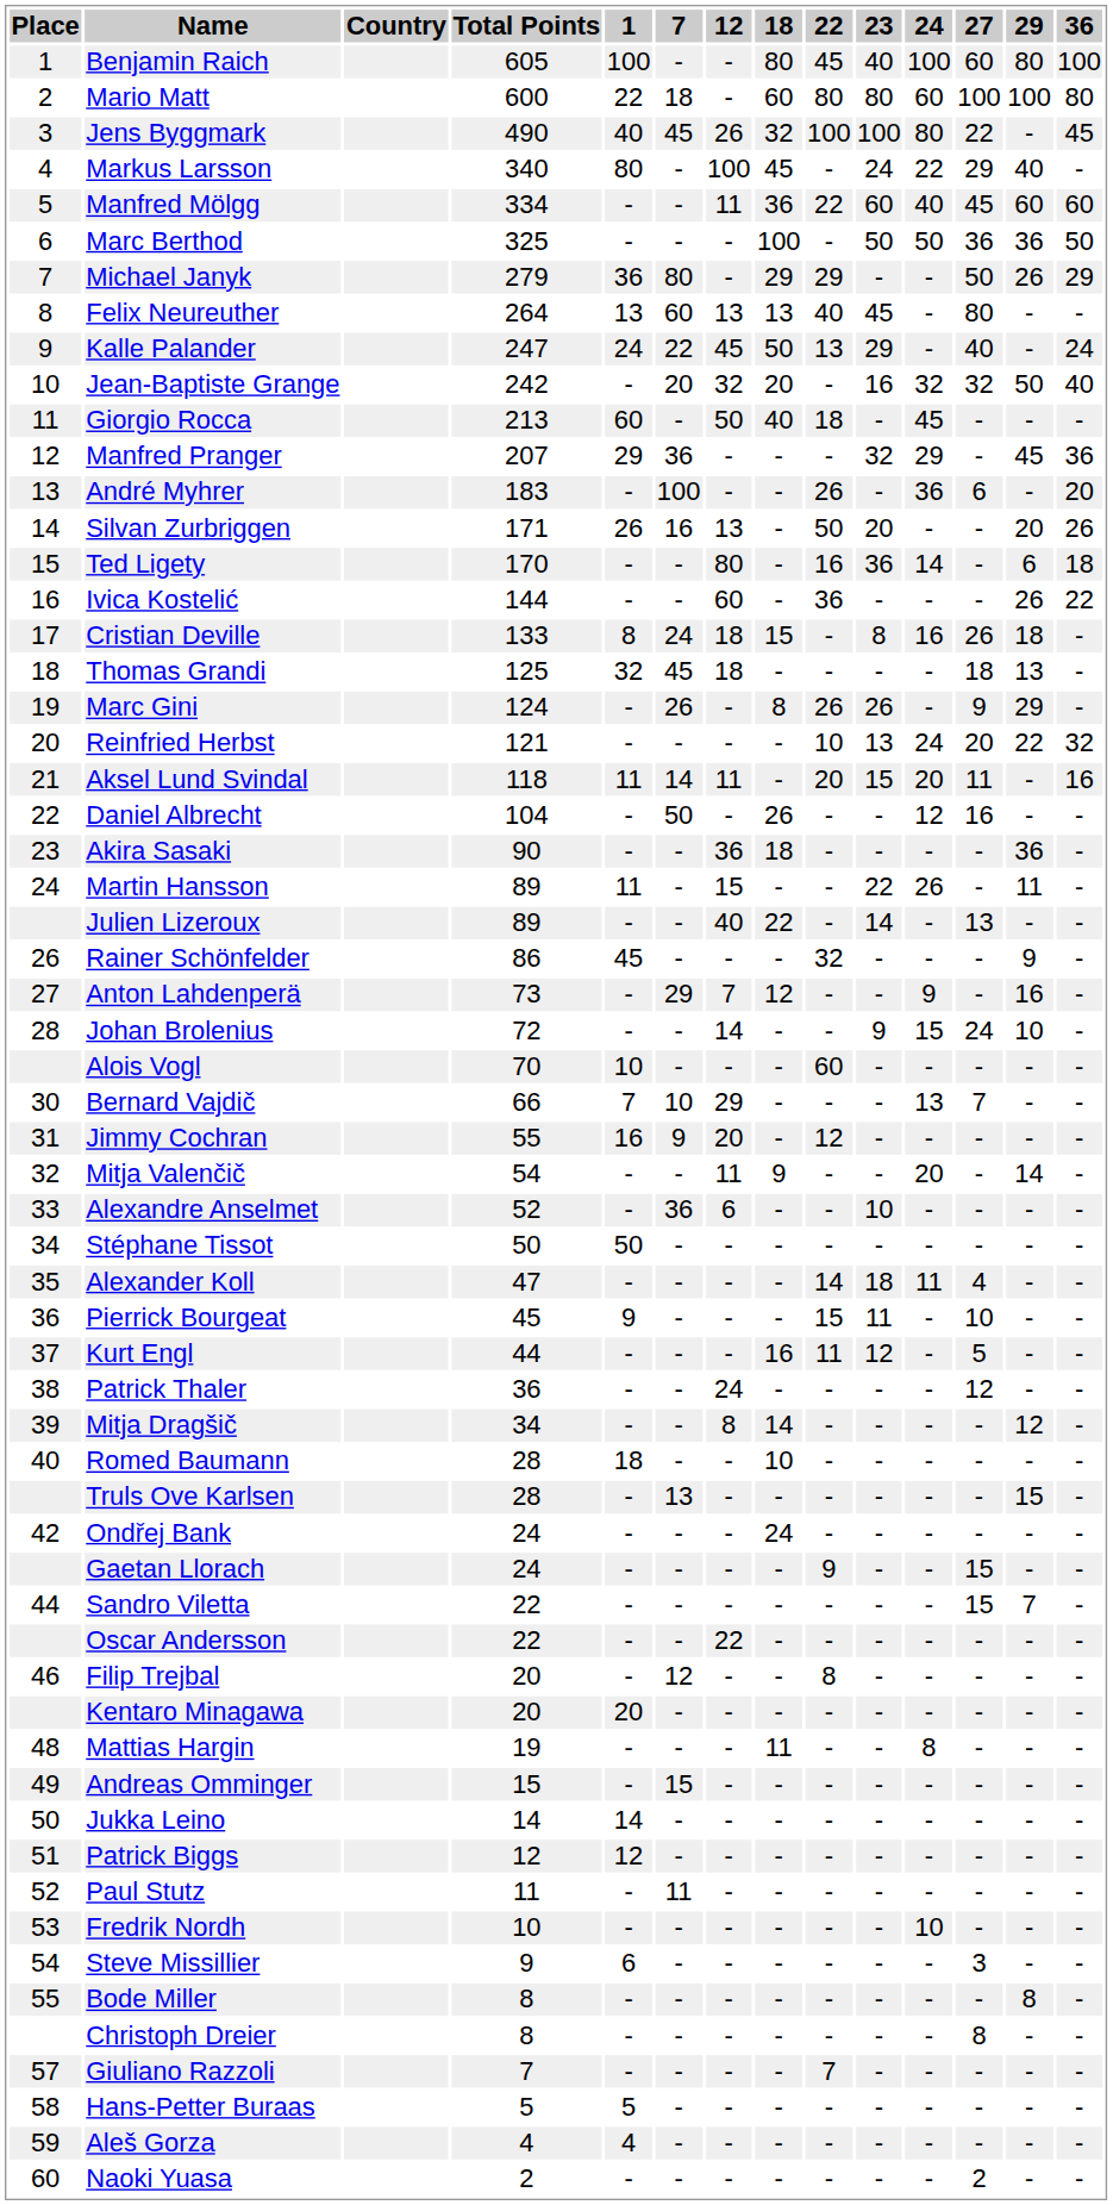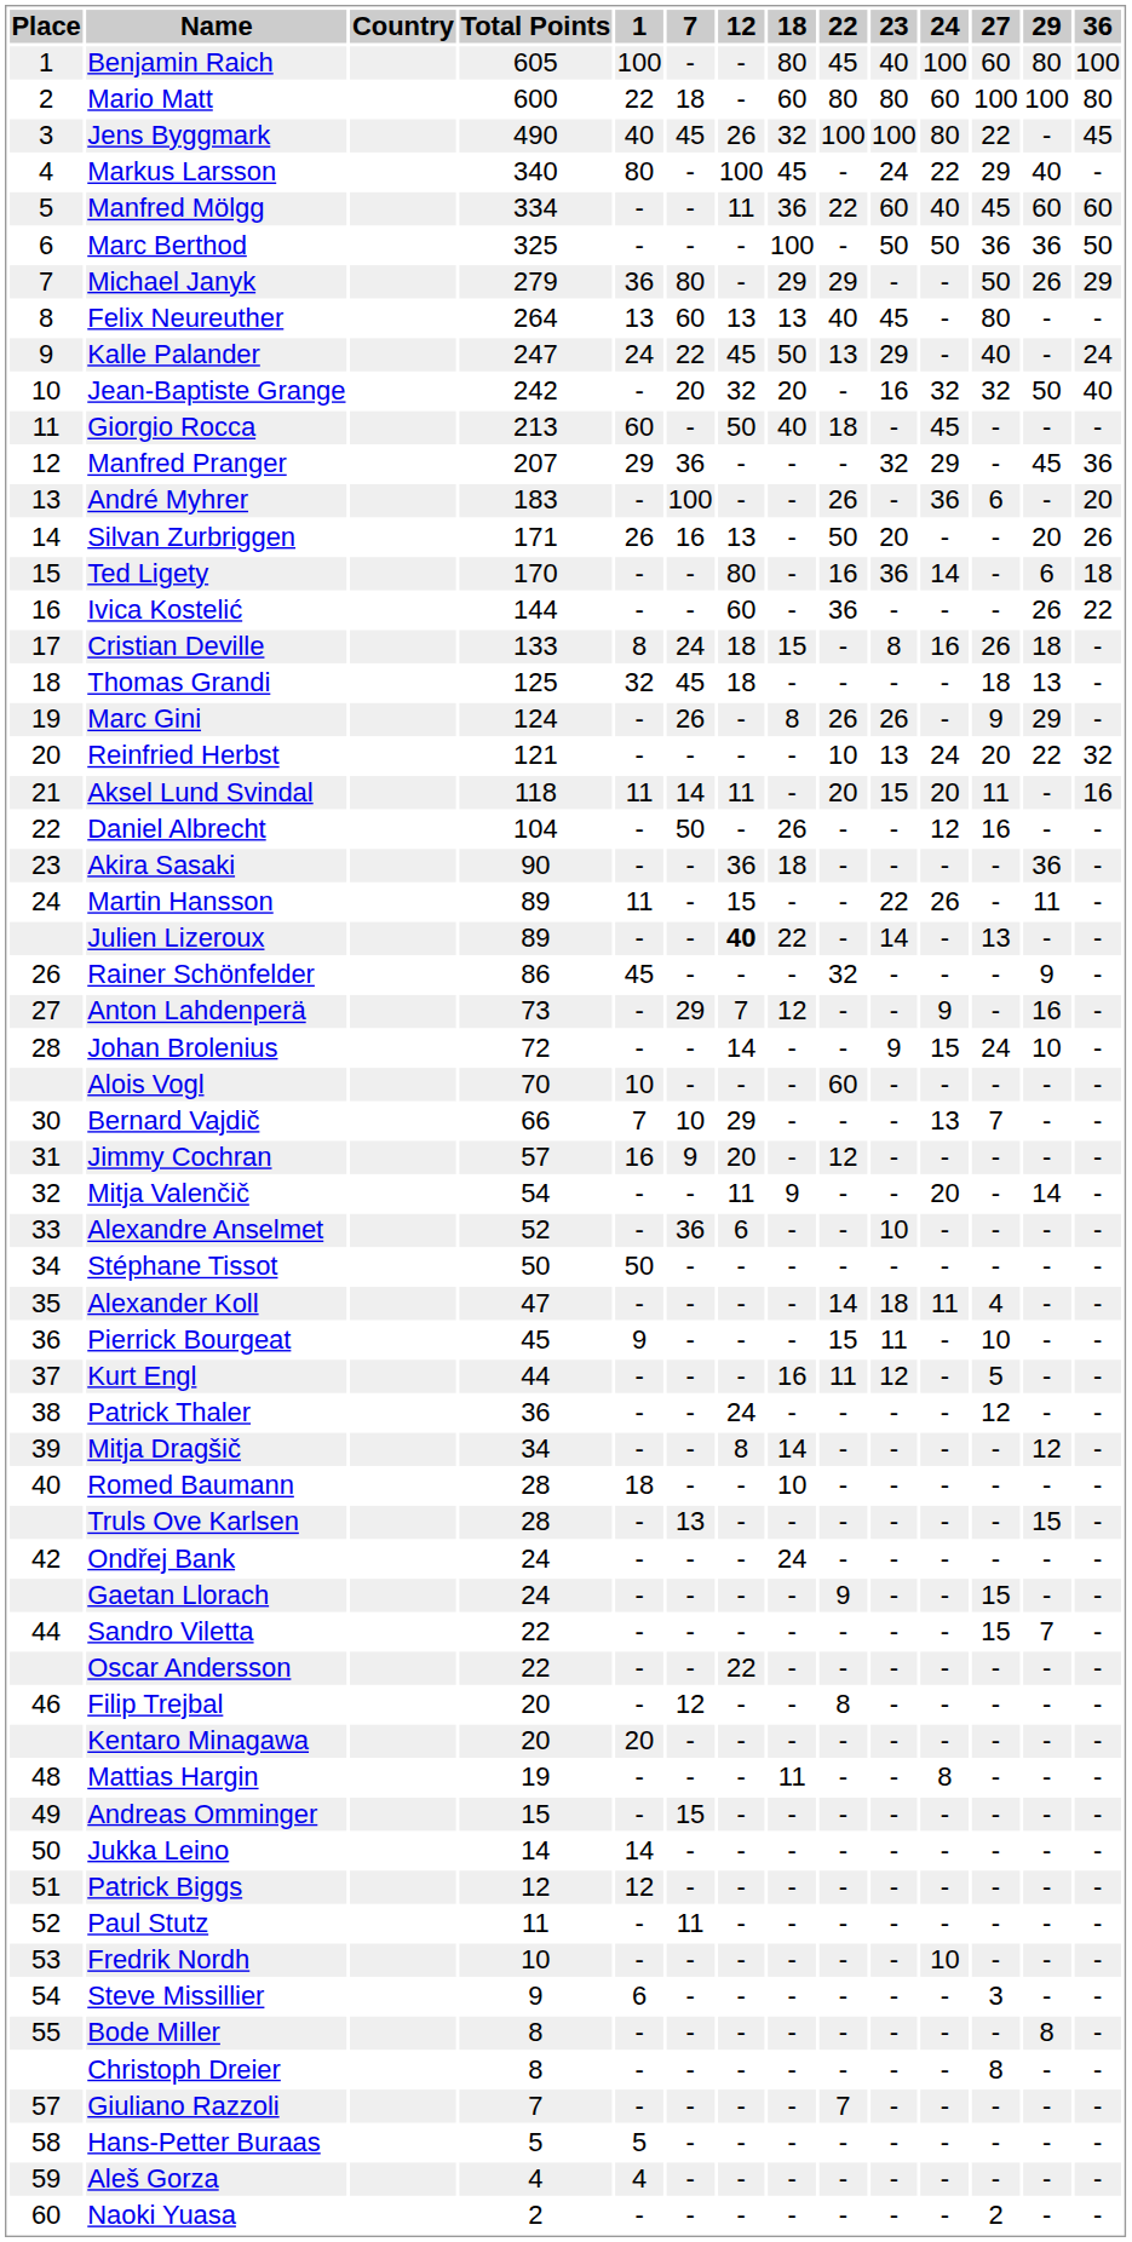Julien Lizeroux | 12: normal -> bold
Jimmy Cochran | Total Points: 55 -> 57
